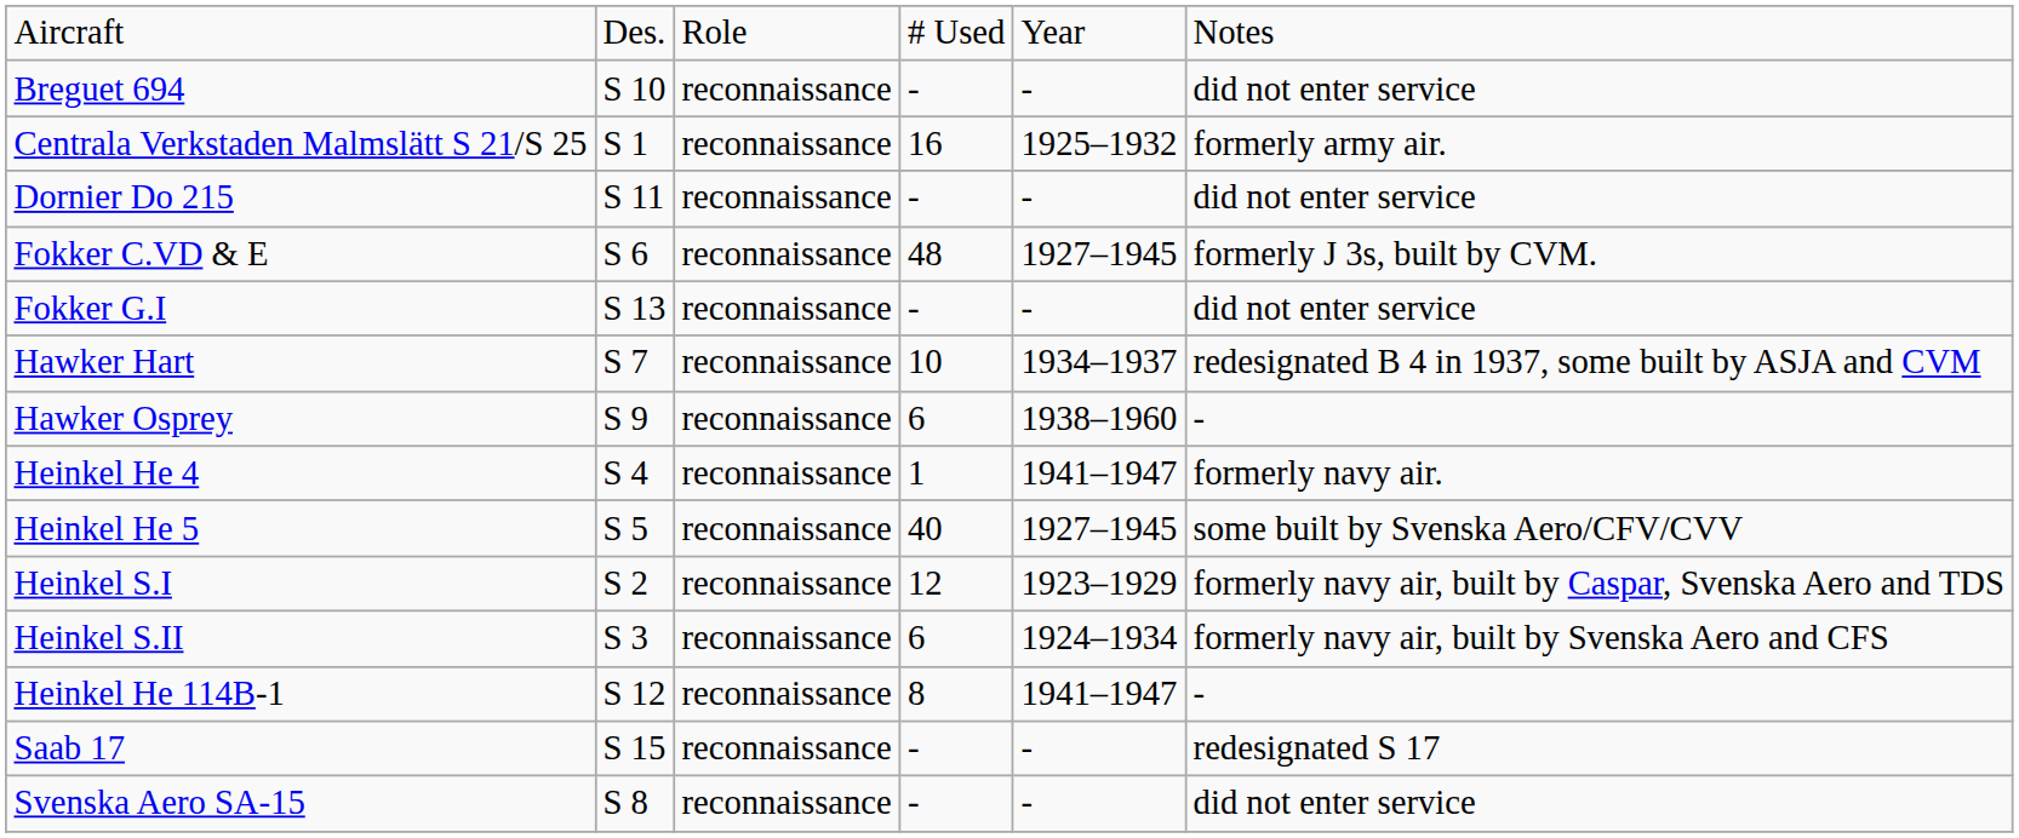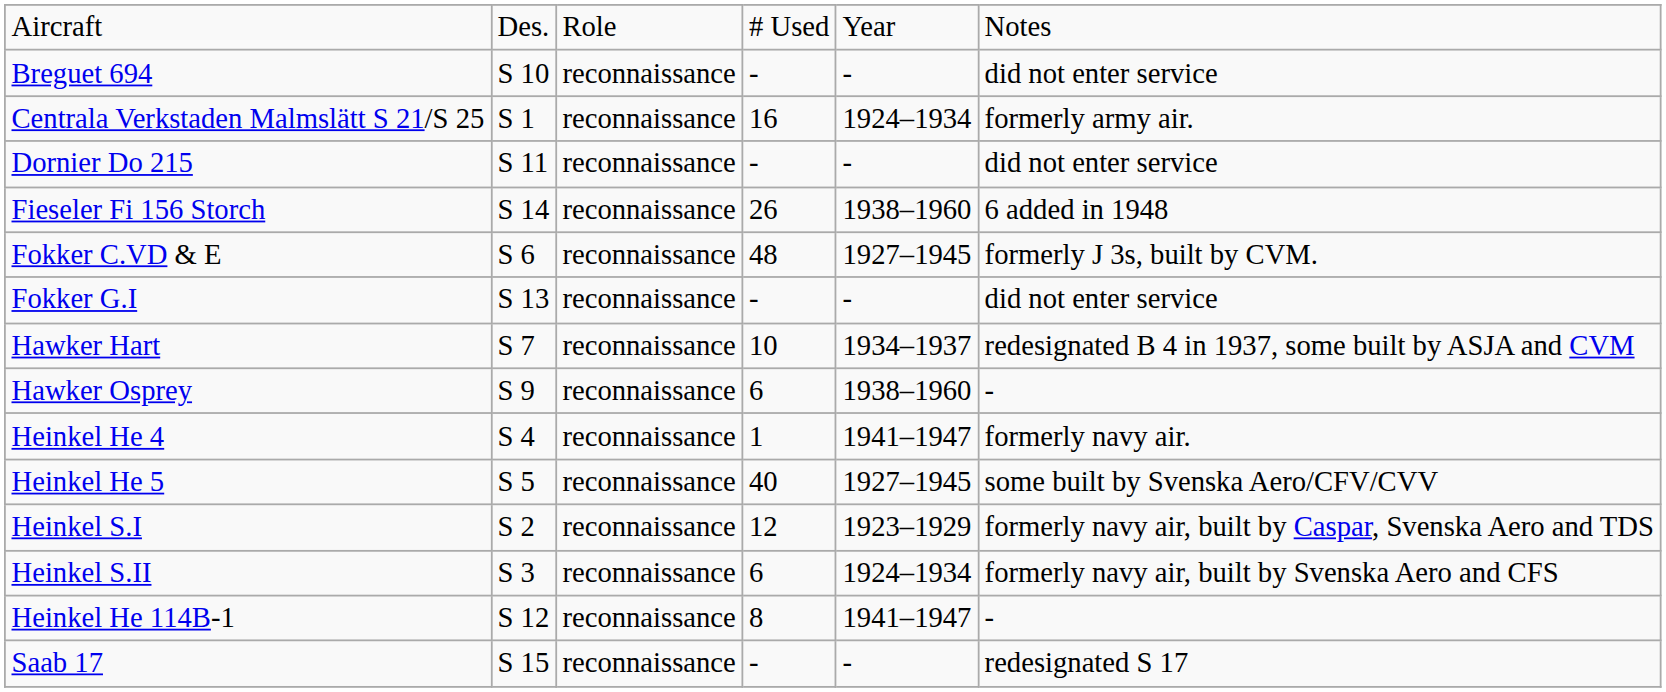Centrala Verkstaden Malmslätt S 21/S 25 | column 5: 1925–1932 -> 1924–1934
+ row: Fieseler Fi 156 Storch | S 14 | reconnaissance | 26 | 1938–1960 | 6 added in 1948
- row: Svenska Aero SA-15 | S 8 | reconnaissance | - | - | did not enter service
